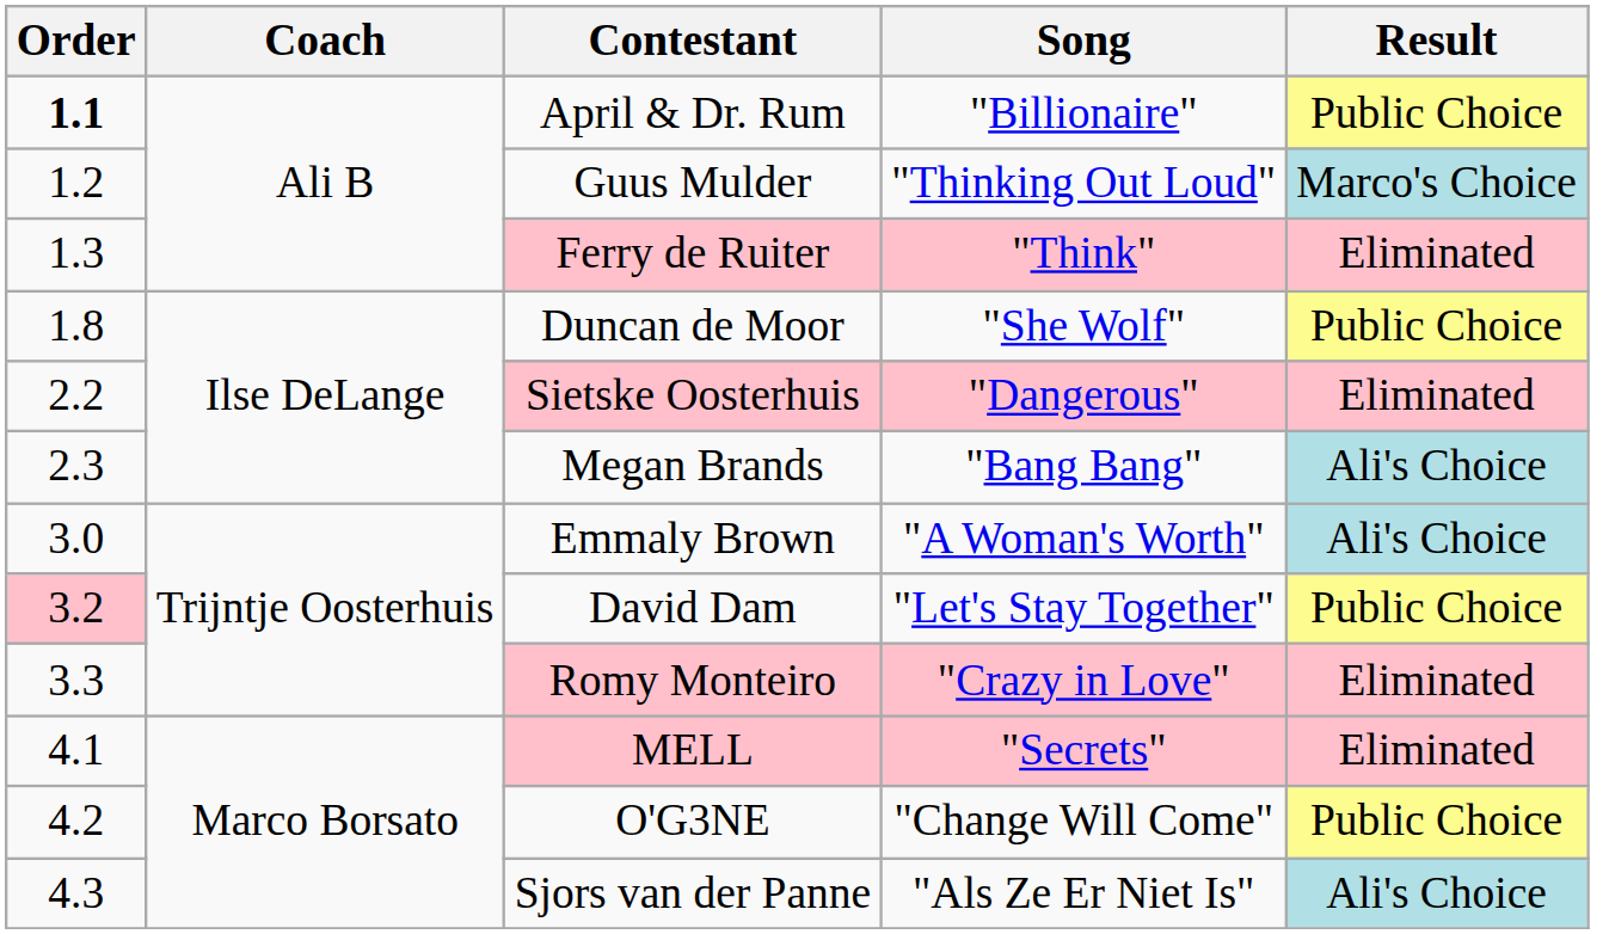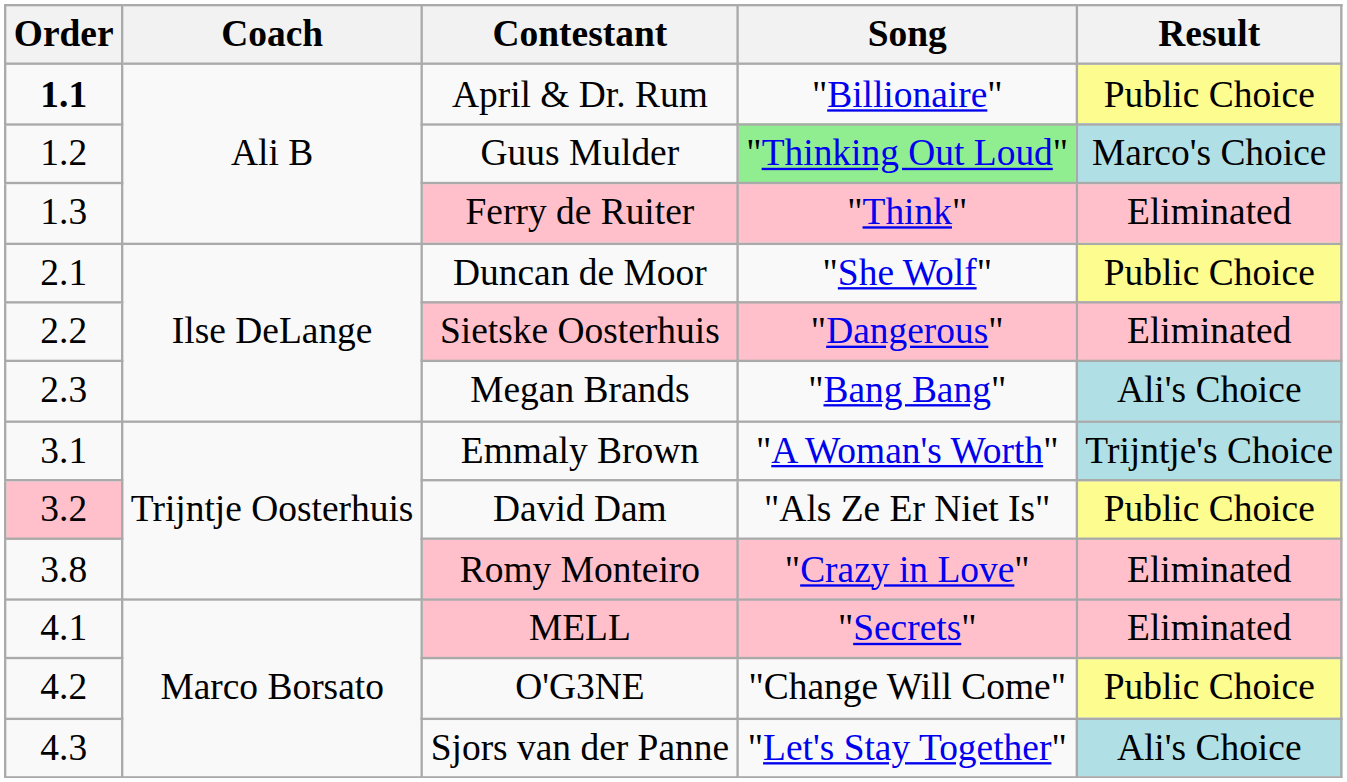Guus Mulder | Song: no background -> lightgreen background
Duncan de Moor | Order: 1.8 -> 2.1
Emmaly Brown | Order: 3.0 -> 3.1
Emmaly Brown | Result: Ali's Choice -> Trijntje's Choice
David Dam | Song: "Let's Stay Together" -> "Als Ze Er Niet Is"
Romy Monteiro | Order: 3.3 -> 3.8
Sjors van der Panne | Song: "Als Ze Er Niet Is" -> "Let's Stay Together"
